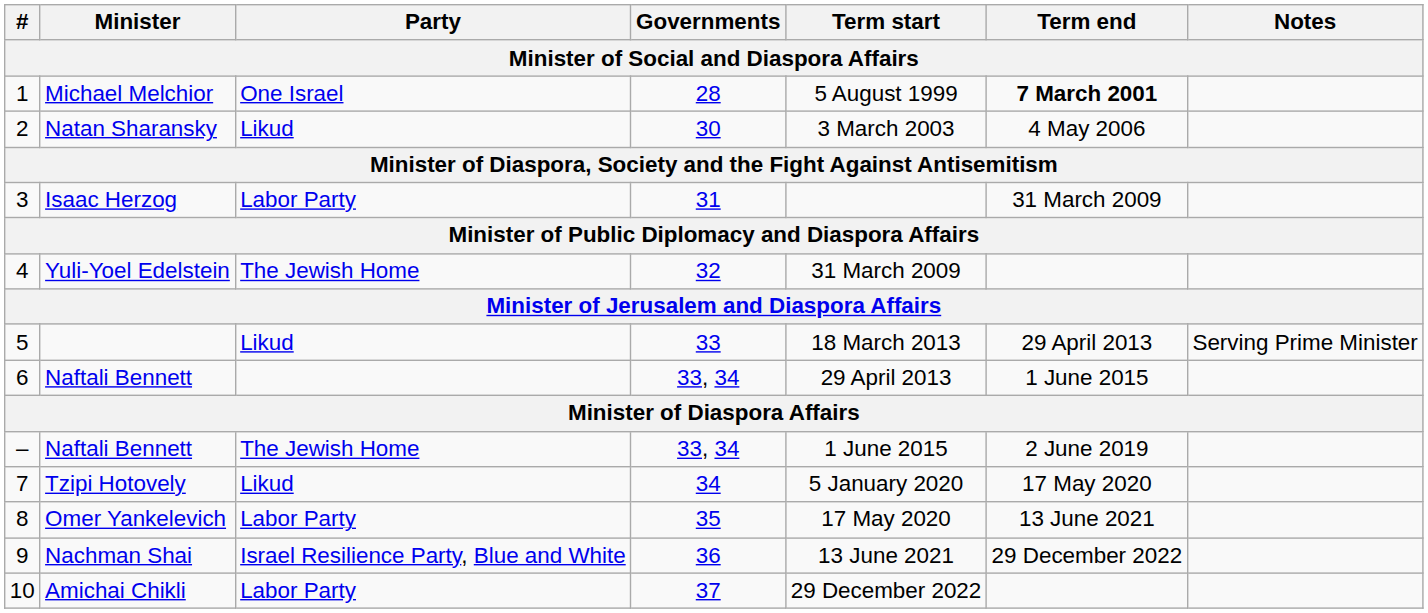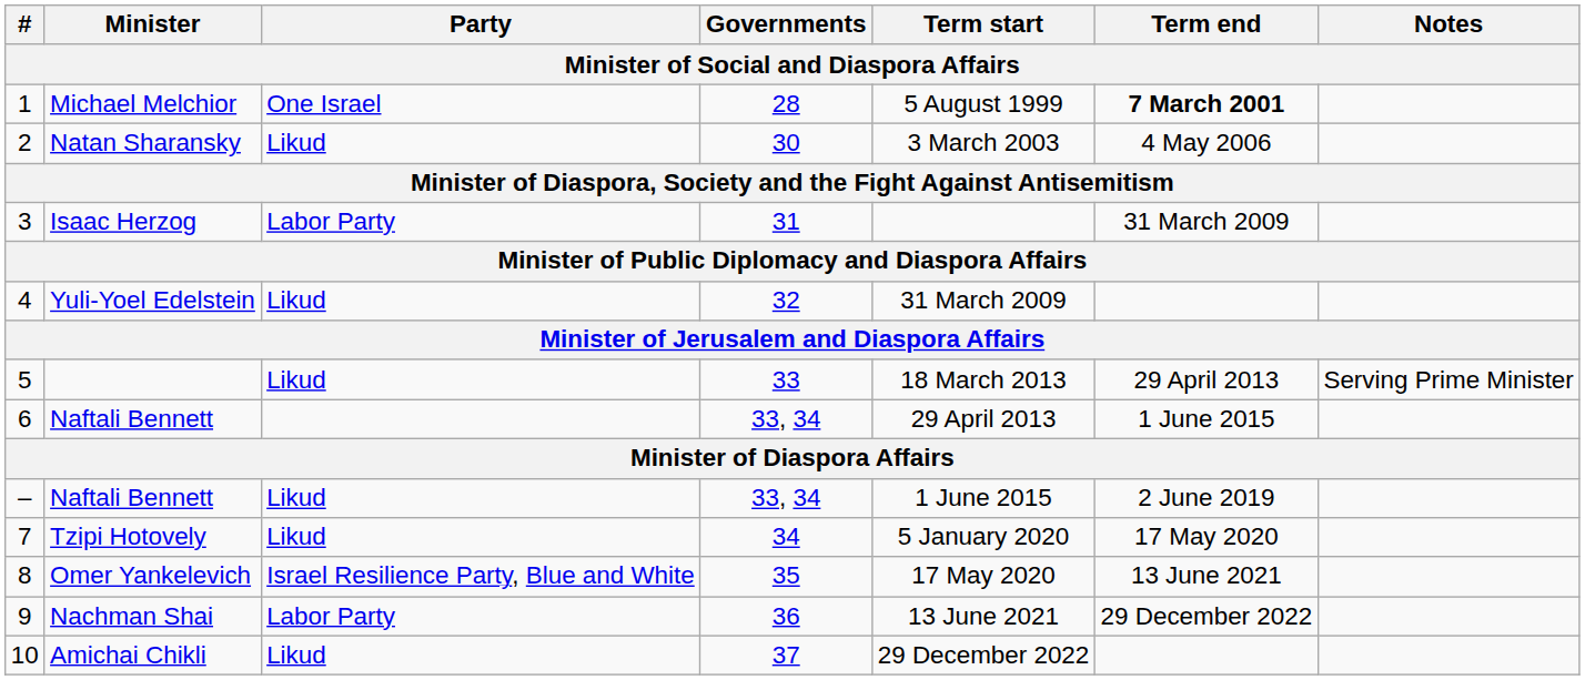Yuli-Yoel Edelstein | Party: The Jewish Home -> Likud
– / Naftali Bennett | Party: The Jewish Home -> Likud
Omer Yankelevich | Party: Labor Party -> Israel Resilience Party, Blue and White
Nachman Shai | Party: Israel Resilience Party, Blue and White -> Labor Party
Amichai Chikli | Party: Labor Party -> Likud
